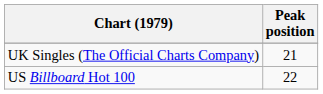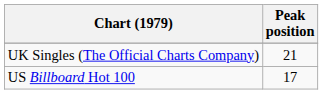US Billboard Hot 100 | Peak position: 22 -> 17
